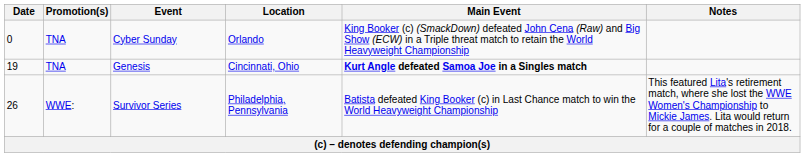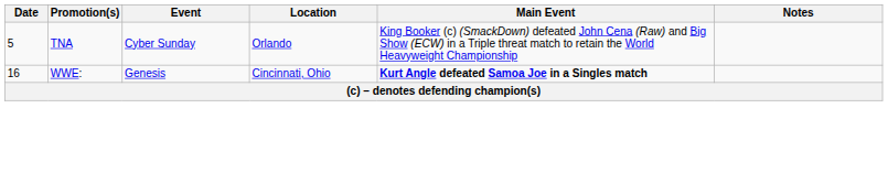Cyber Sunday | Date: 0 -> 5
Genesis | Date: 19 -> 16
Genesis | Promotion(s): TNA -> WWE:
- row: 26 | WWE: | Survivor Series | Philadelphia, Pennsylvania | Batista defeated King Booker (c) in Last Chance match to win the World Heavyweight Championship | This featured Lita's retirement match, where she lost the WWE Women's Championship to Mickie James. Lita would return for a couple of matches in 2018.
